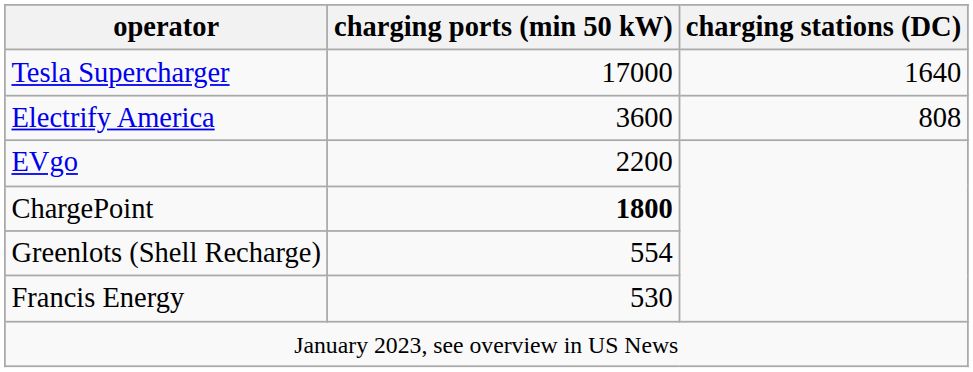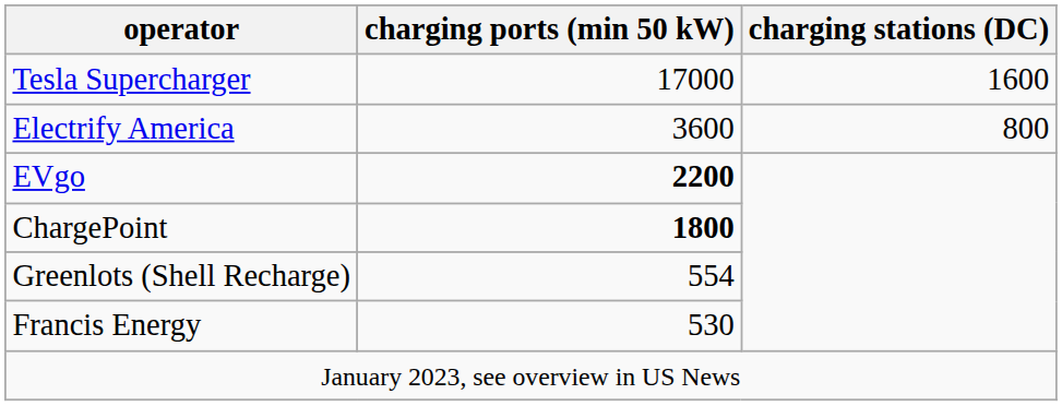Tesla Supercharger | charging stations (DC): 1640 -> 1600
Electrify America | charging stations (DC): 808 -> 800
EVgo | charging ports (min 50 kW): normal -> bold
